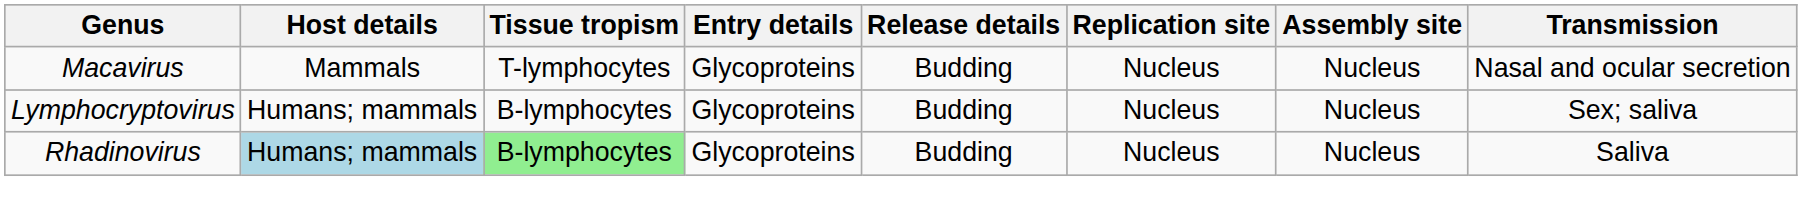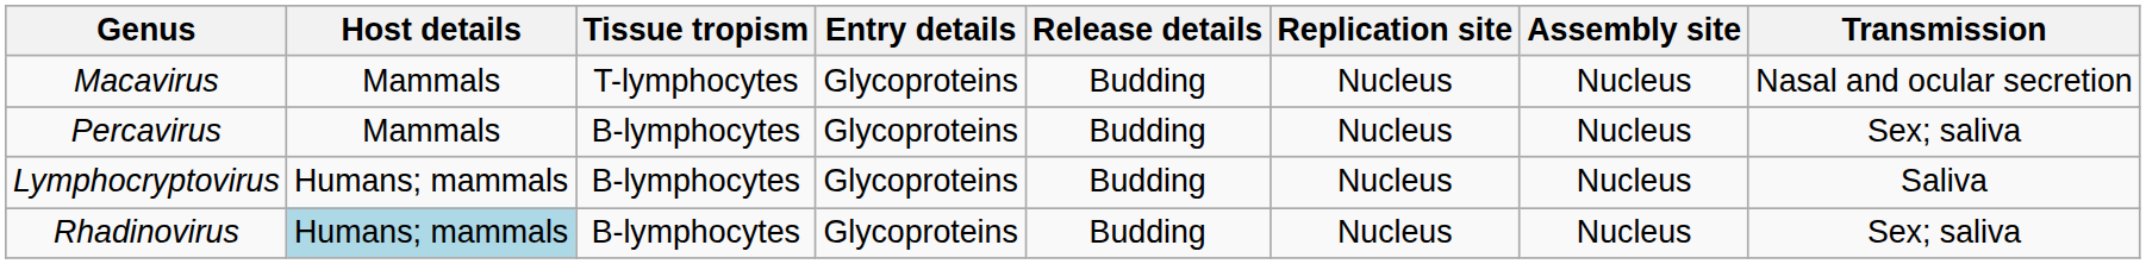+ row: Percavirus | Mammals | B-lymphocytes | Glycoproteins | Budding | Nucleus | Nucleus | Sex; saliva
Lymphocryptovirus | Transmission: Sex; saliva -> Saliva
Rhadinovirus | Tissue tropism: lightgreen background -> no background
Rhadinovirus | Transmission: Saliva -> Sex; saliva
